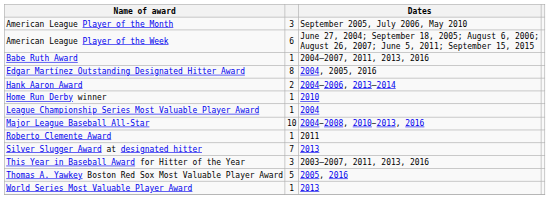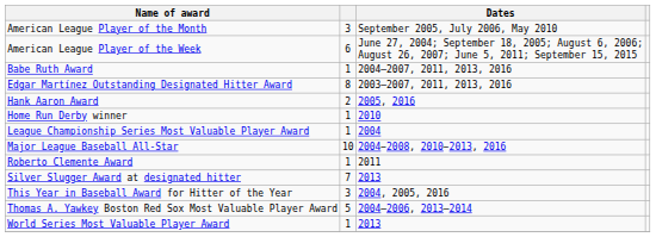Edgar Martínez Outstanding Designated Hitter Award | Dates: 2004, 2005, 2016 -> 2003–2007, 2011, 2013, 2016
Hank Aaron Award | Dates: 2004–2006, 2013–2014 -> 2005, 2016
This Year in Baseball Award for Hitter of the Year | Dates: 2003–2007, 2011, 2013, 2016 -> 2004, 2005, 2016
Thomas A. Yawkey Boston Red Sox Most Valuable Player Award | Dates: 2005, 2016 -> 2004–2006, 2013–2014
